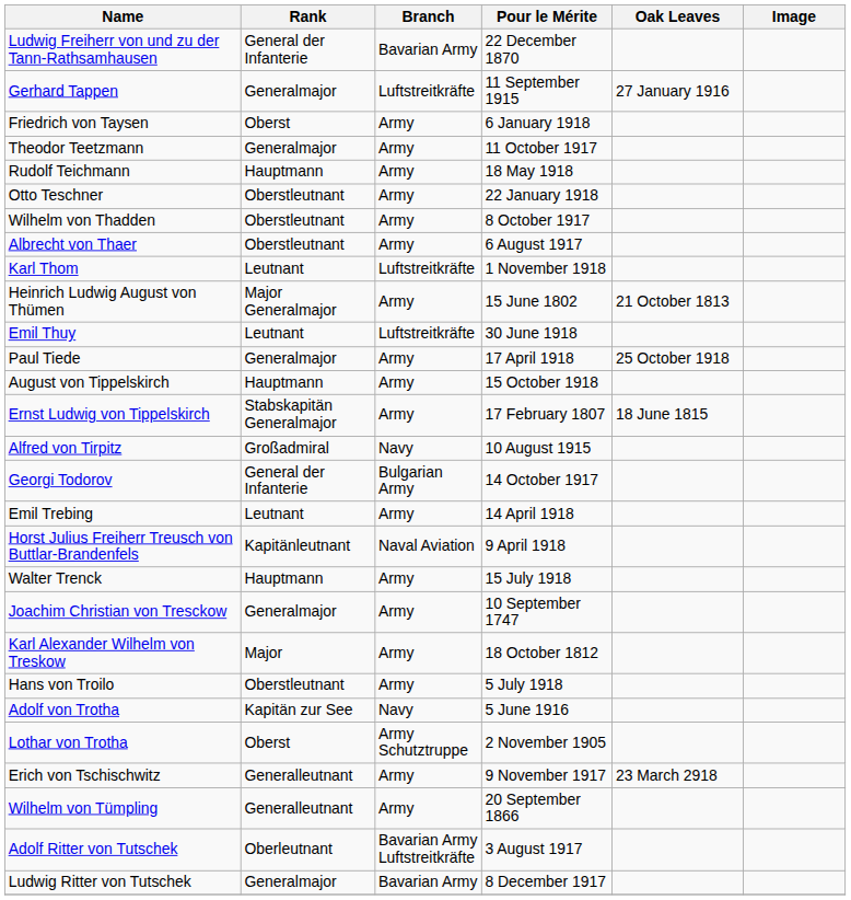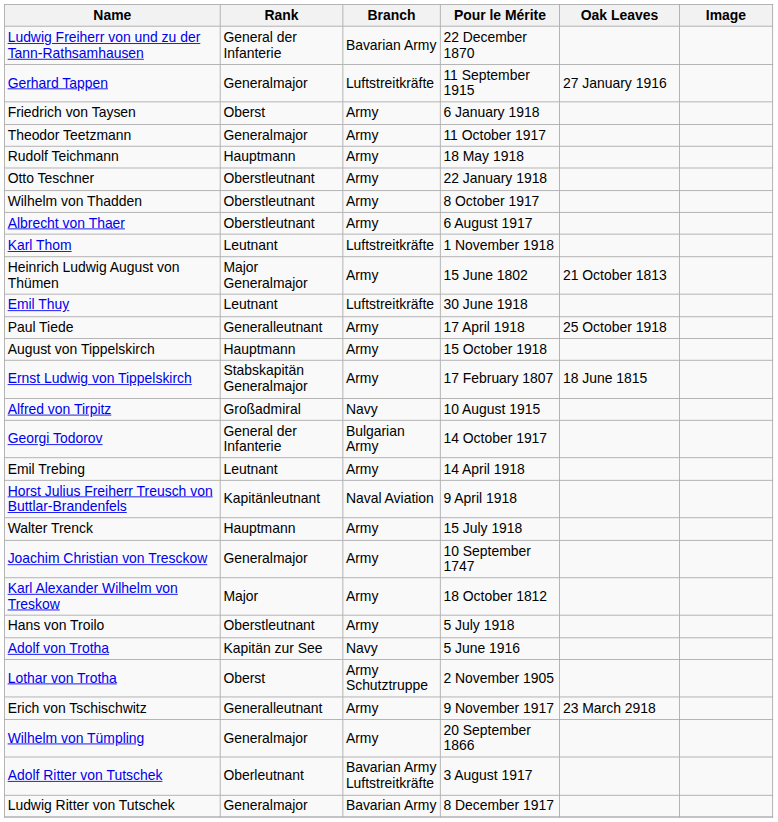Paul Tiede | Rank: Generalmajor -> Generalleutnant
Wilhelm von Tümpling | Rank: Generalleutnant -> Generalmajor
